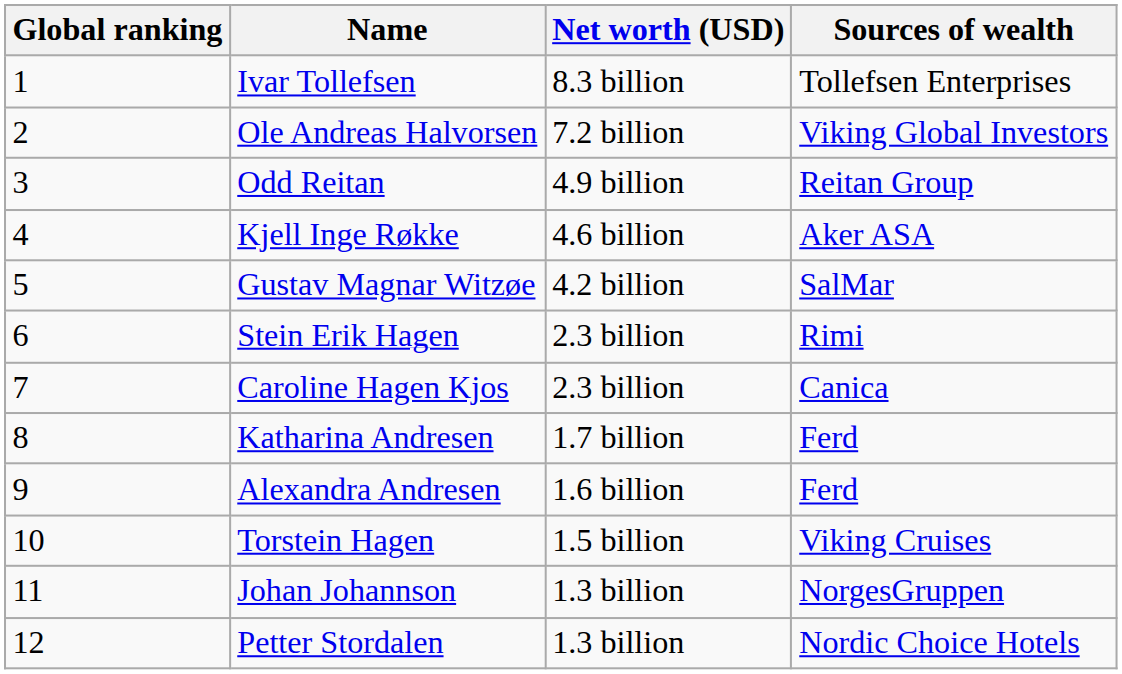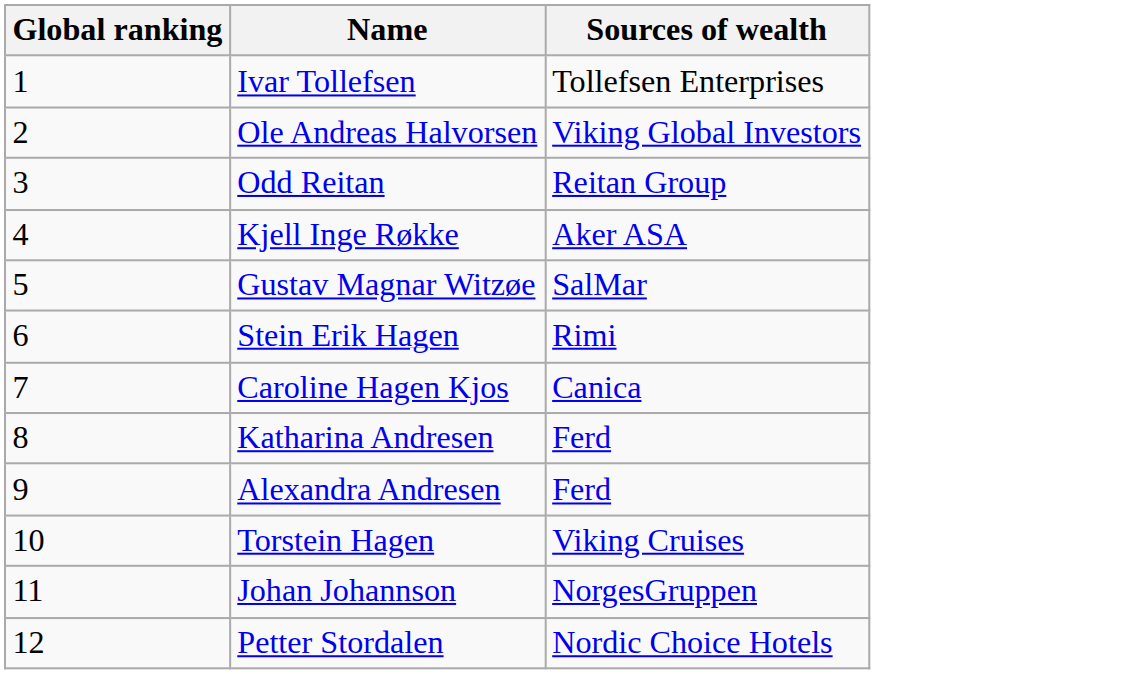- column: Net worth (USD) | 8.3 billion | 7.2 billion | 4.9 billion | 4.6 billion | 4.2 billion | 2.3 billion | 2.3 billion | 1.7 billion | 1.6 billion | 1.5 billion | 1.3 billion | 1.3 billion
